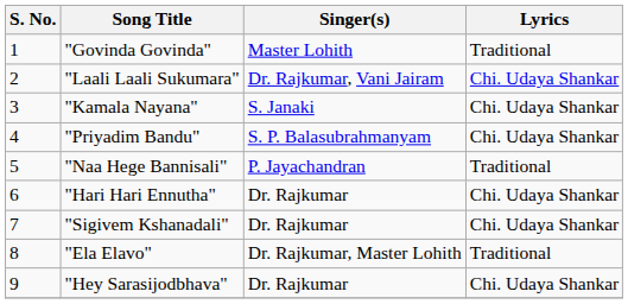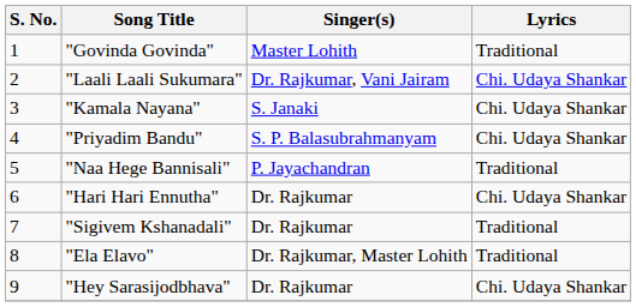"Sigivem Kshanadali" | Lyrics: Chi. Udaya Shankar -> Traditional
